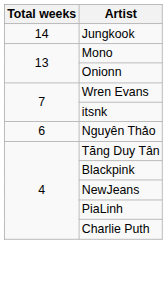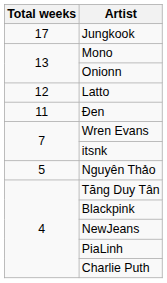Jungkook | Total weeks: 14 -> 17
+ row: 12 | Latto
+ row: 11 | Đen
Nguyên Thảo | Total weeks: 6 -> 5
